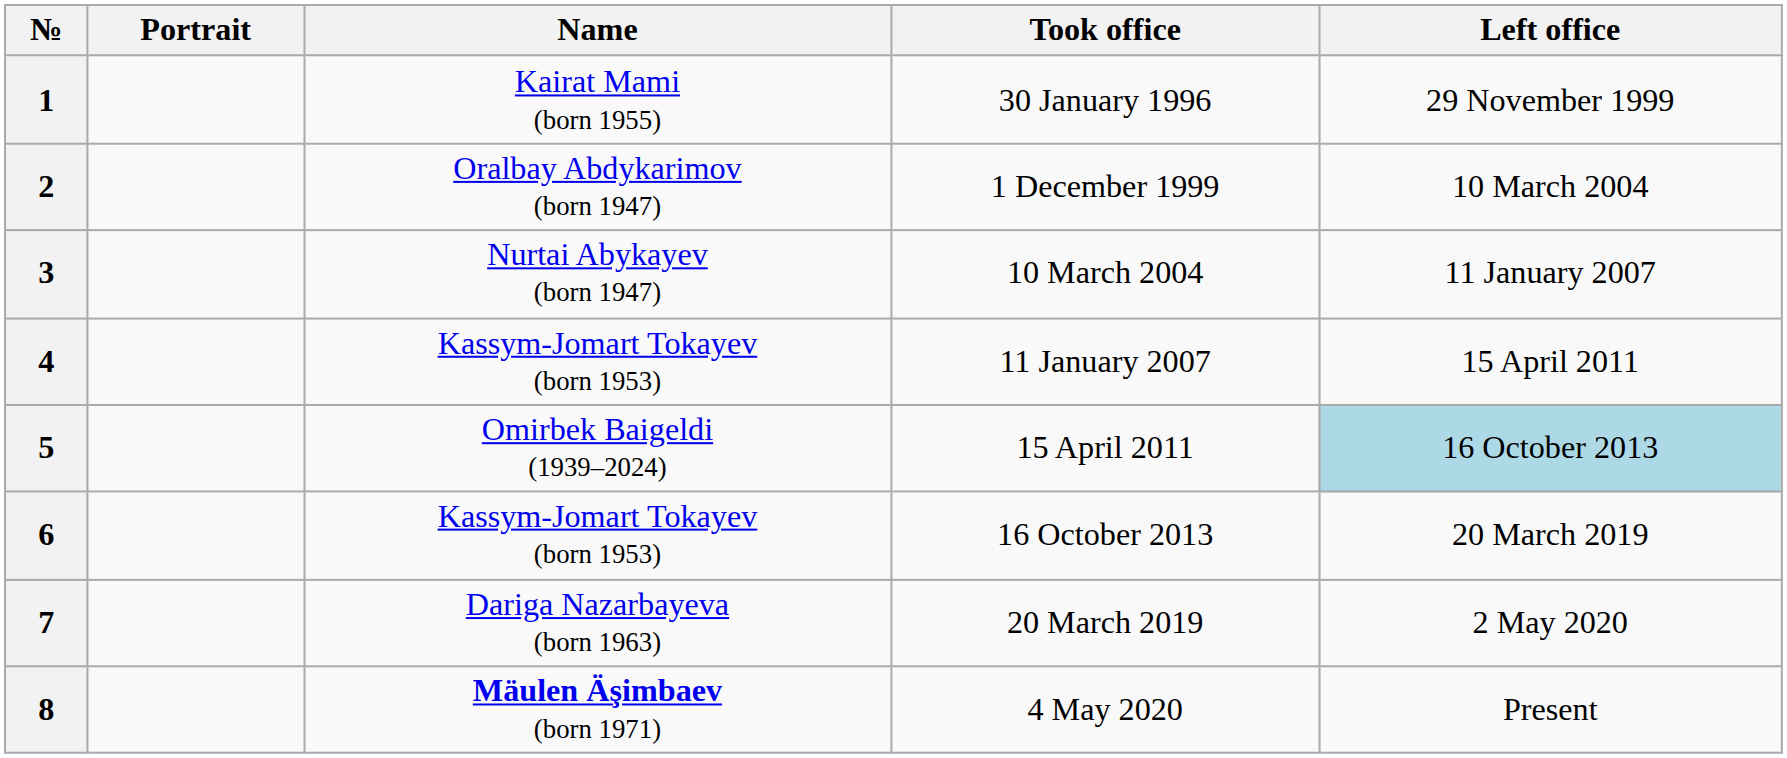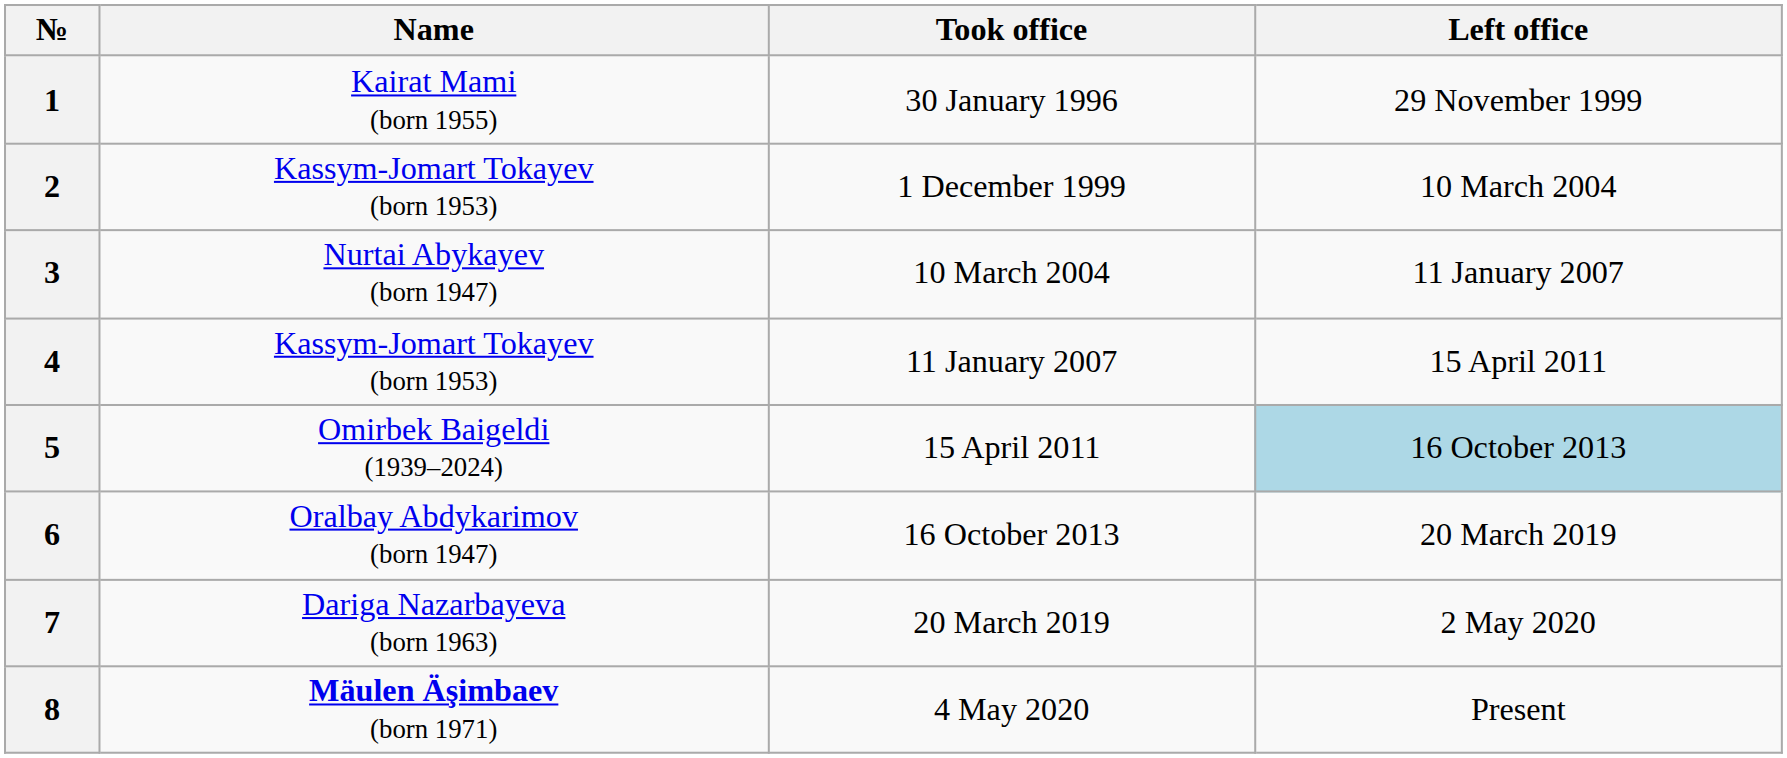- column: Portrait
2 | Name: Oralbay Abdykarimov (born 1947) -> Kassym-Jomart Tokayev (born 1953)
6 | Name: Kassym-Jomart Tokayev (born 1953) -> Oralbay Abdykarimov (born 1947)
